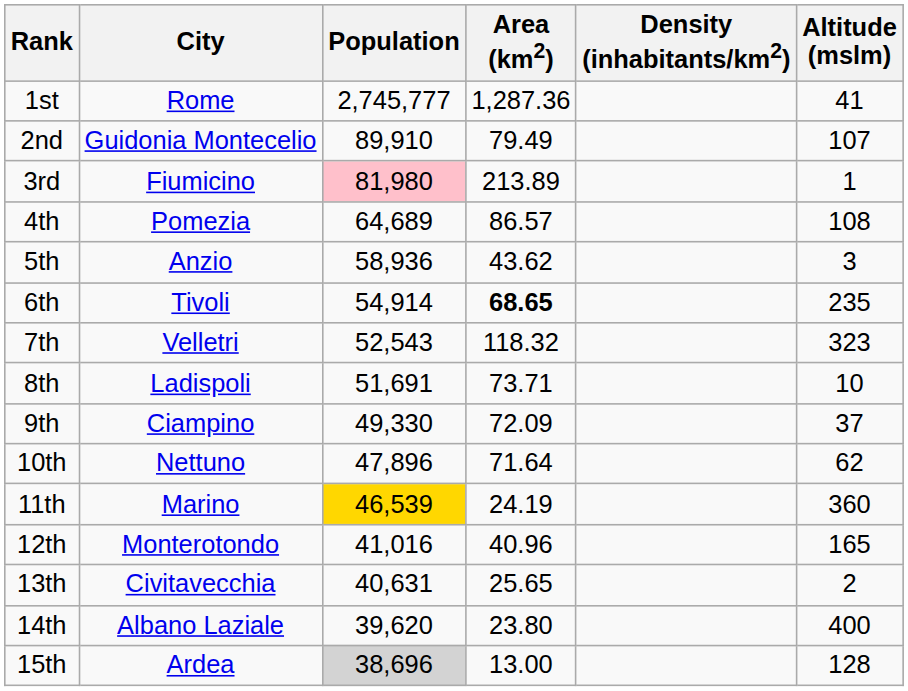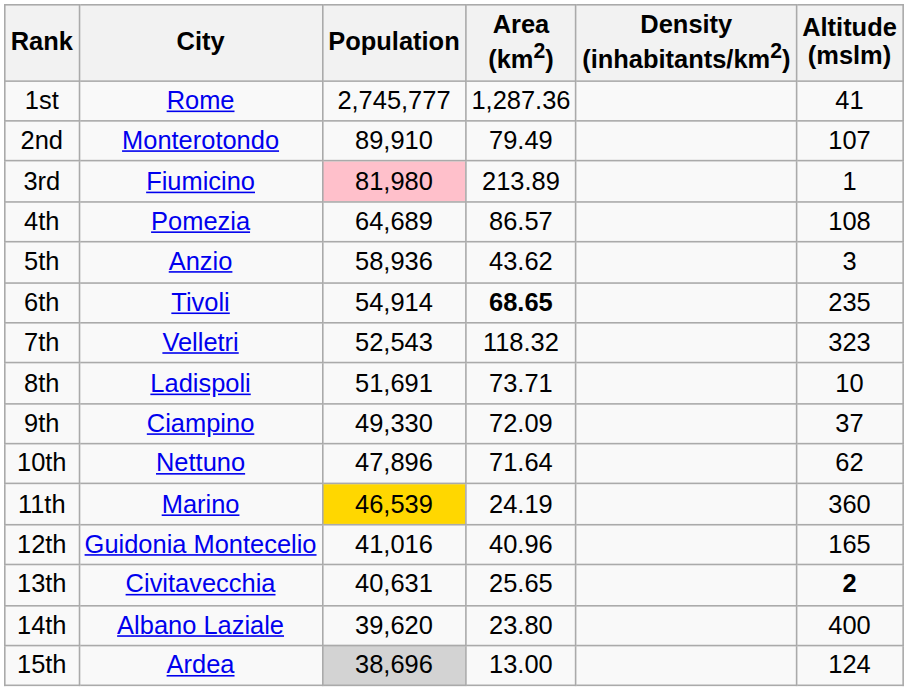2nd | City: Guidonia Montecelio -> Monterotondo
12th | City: Monterotondo -> Guidonia Montecelio
13th | Altitude (mslm): normal -> bold
15th | Altitude (mslm): 128 -> 124
